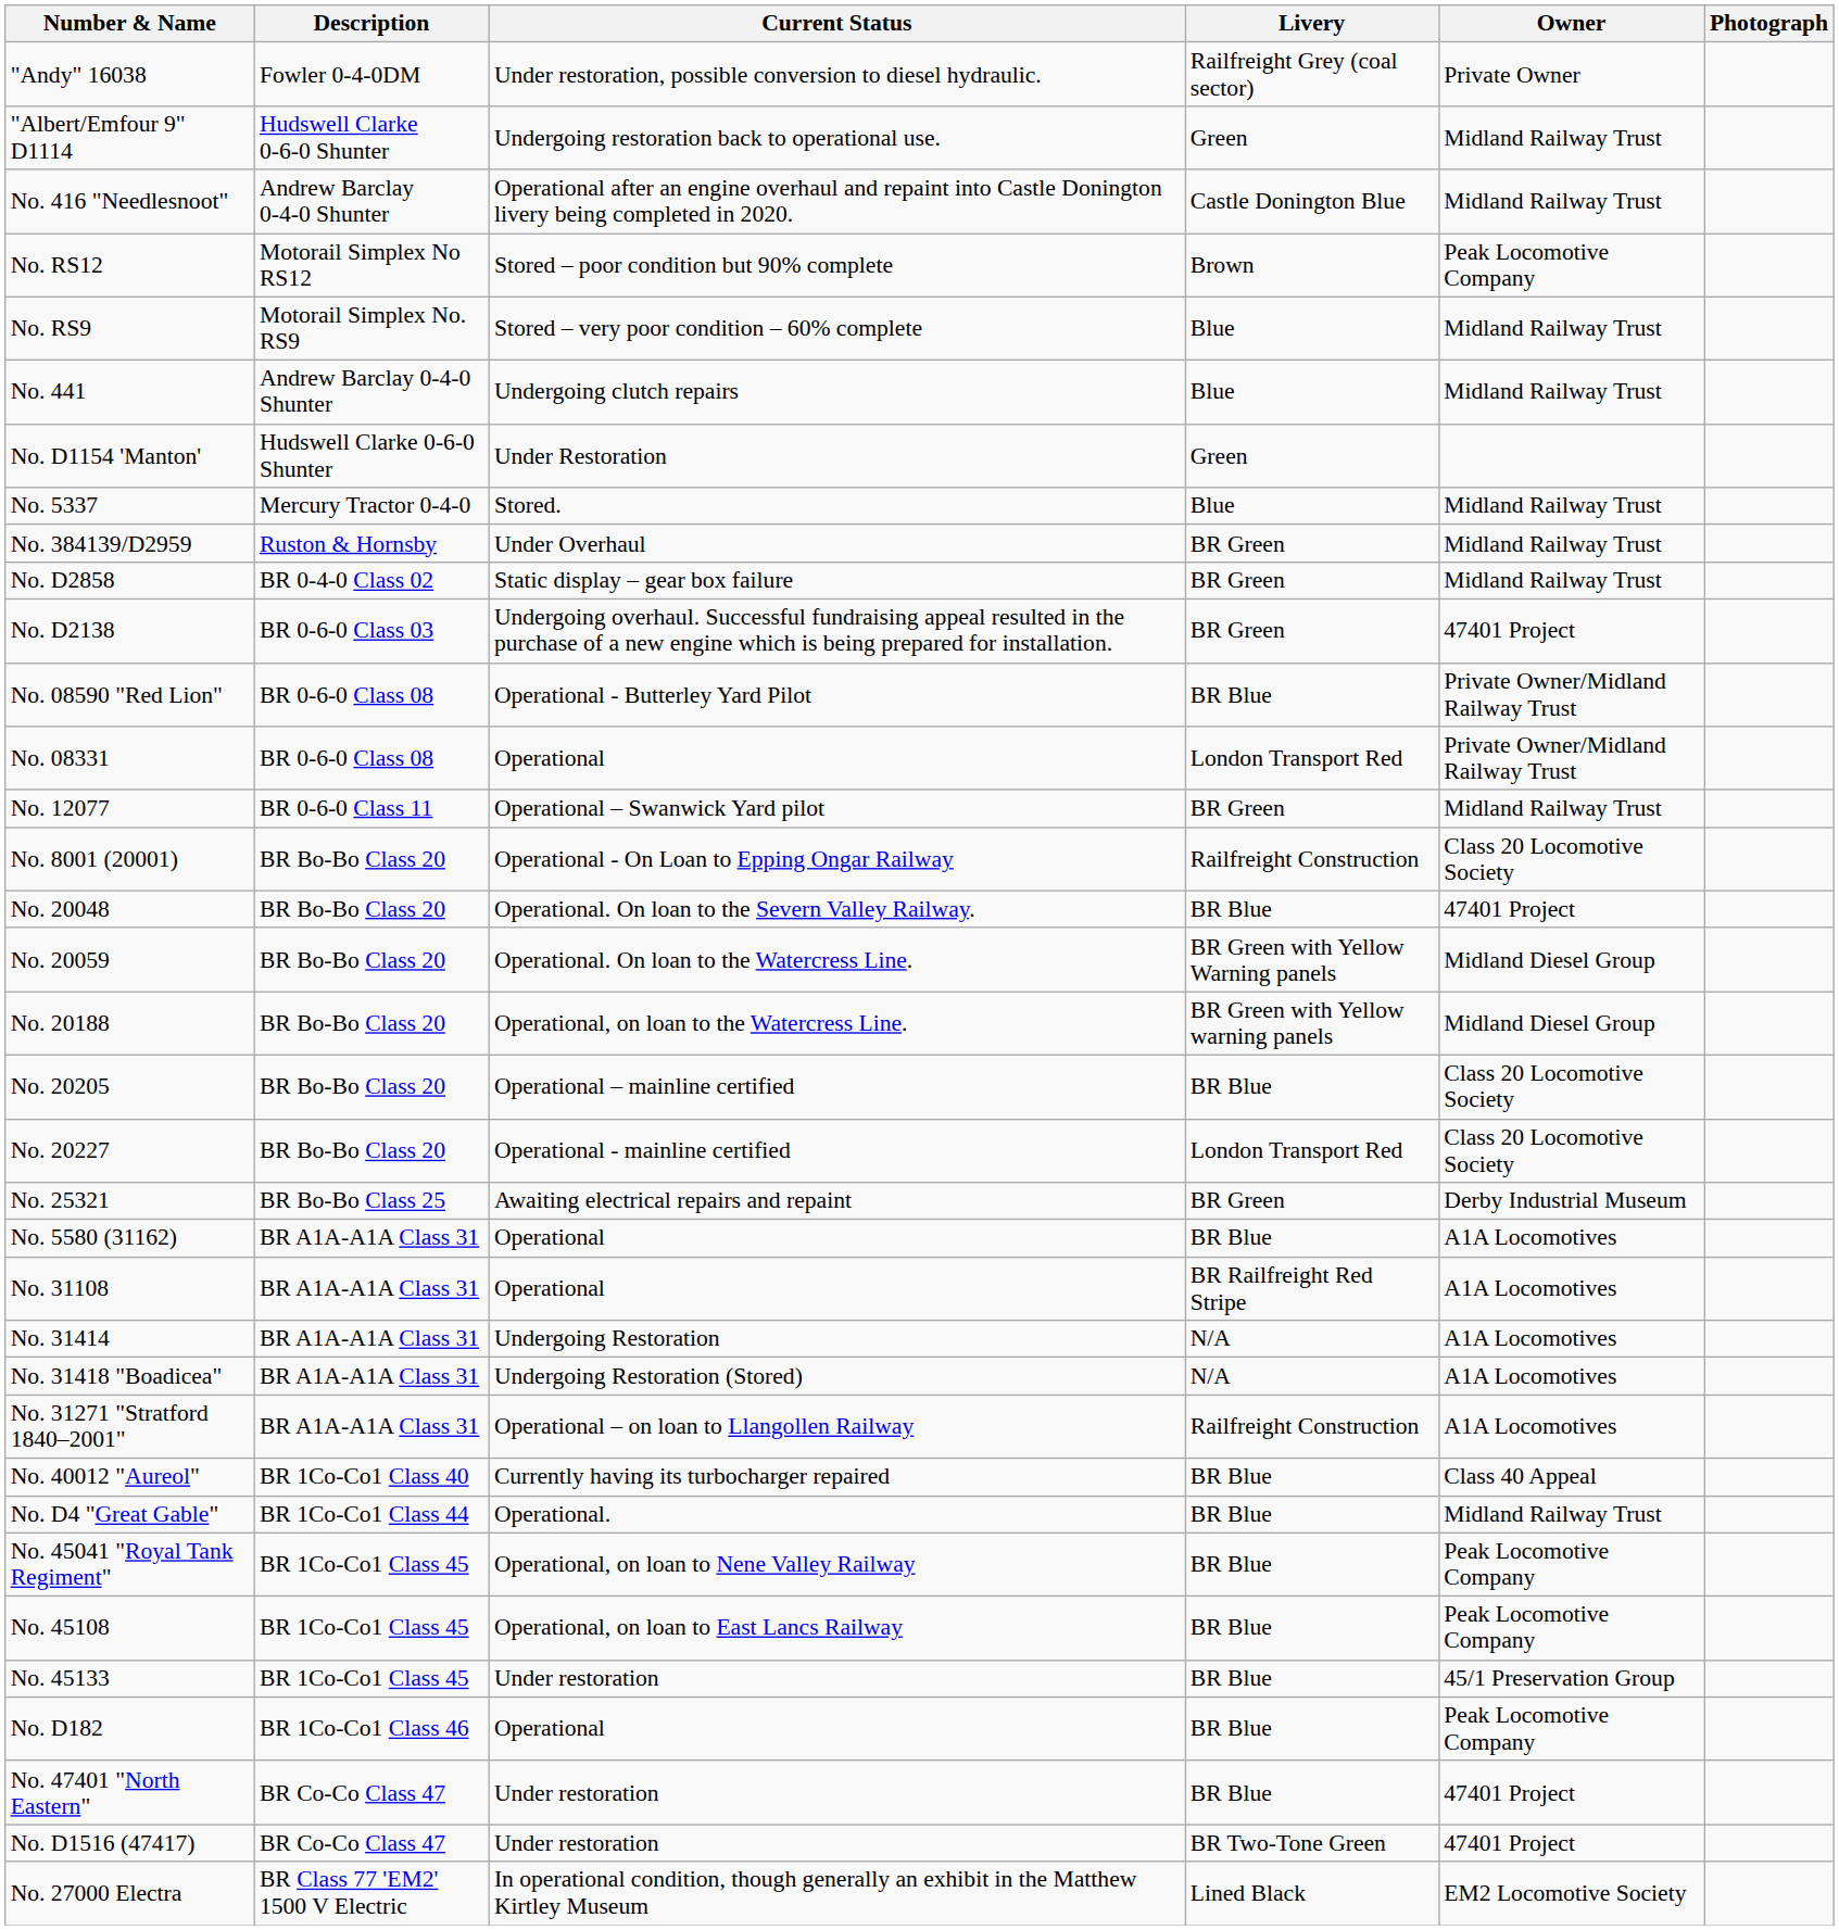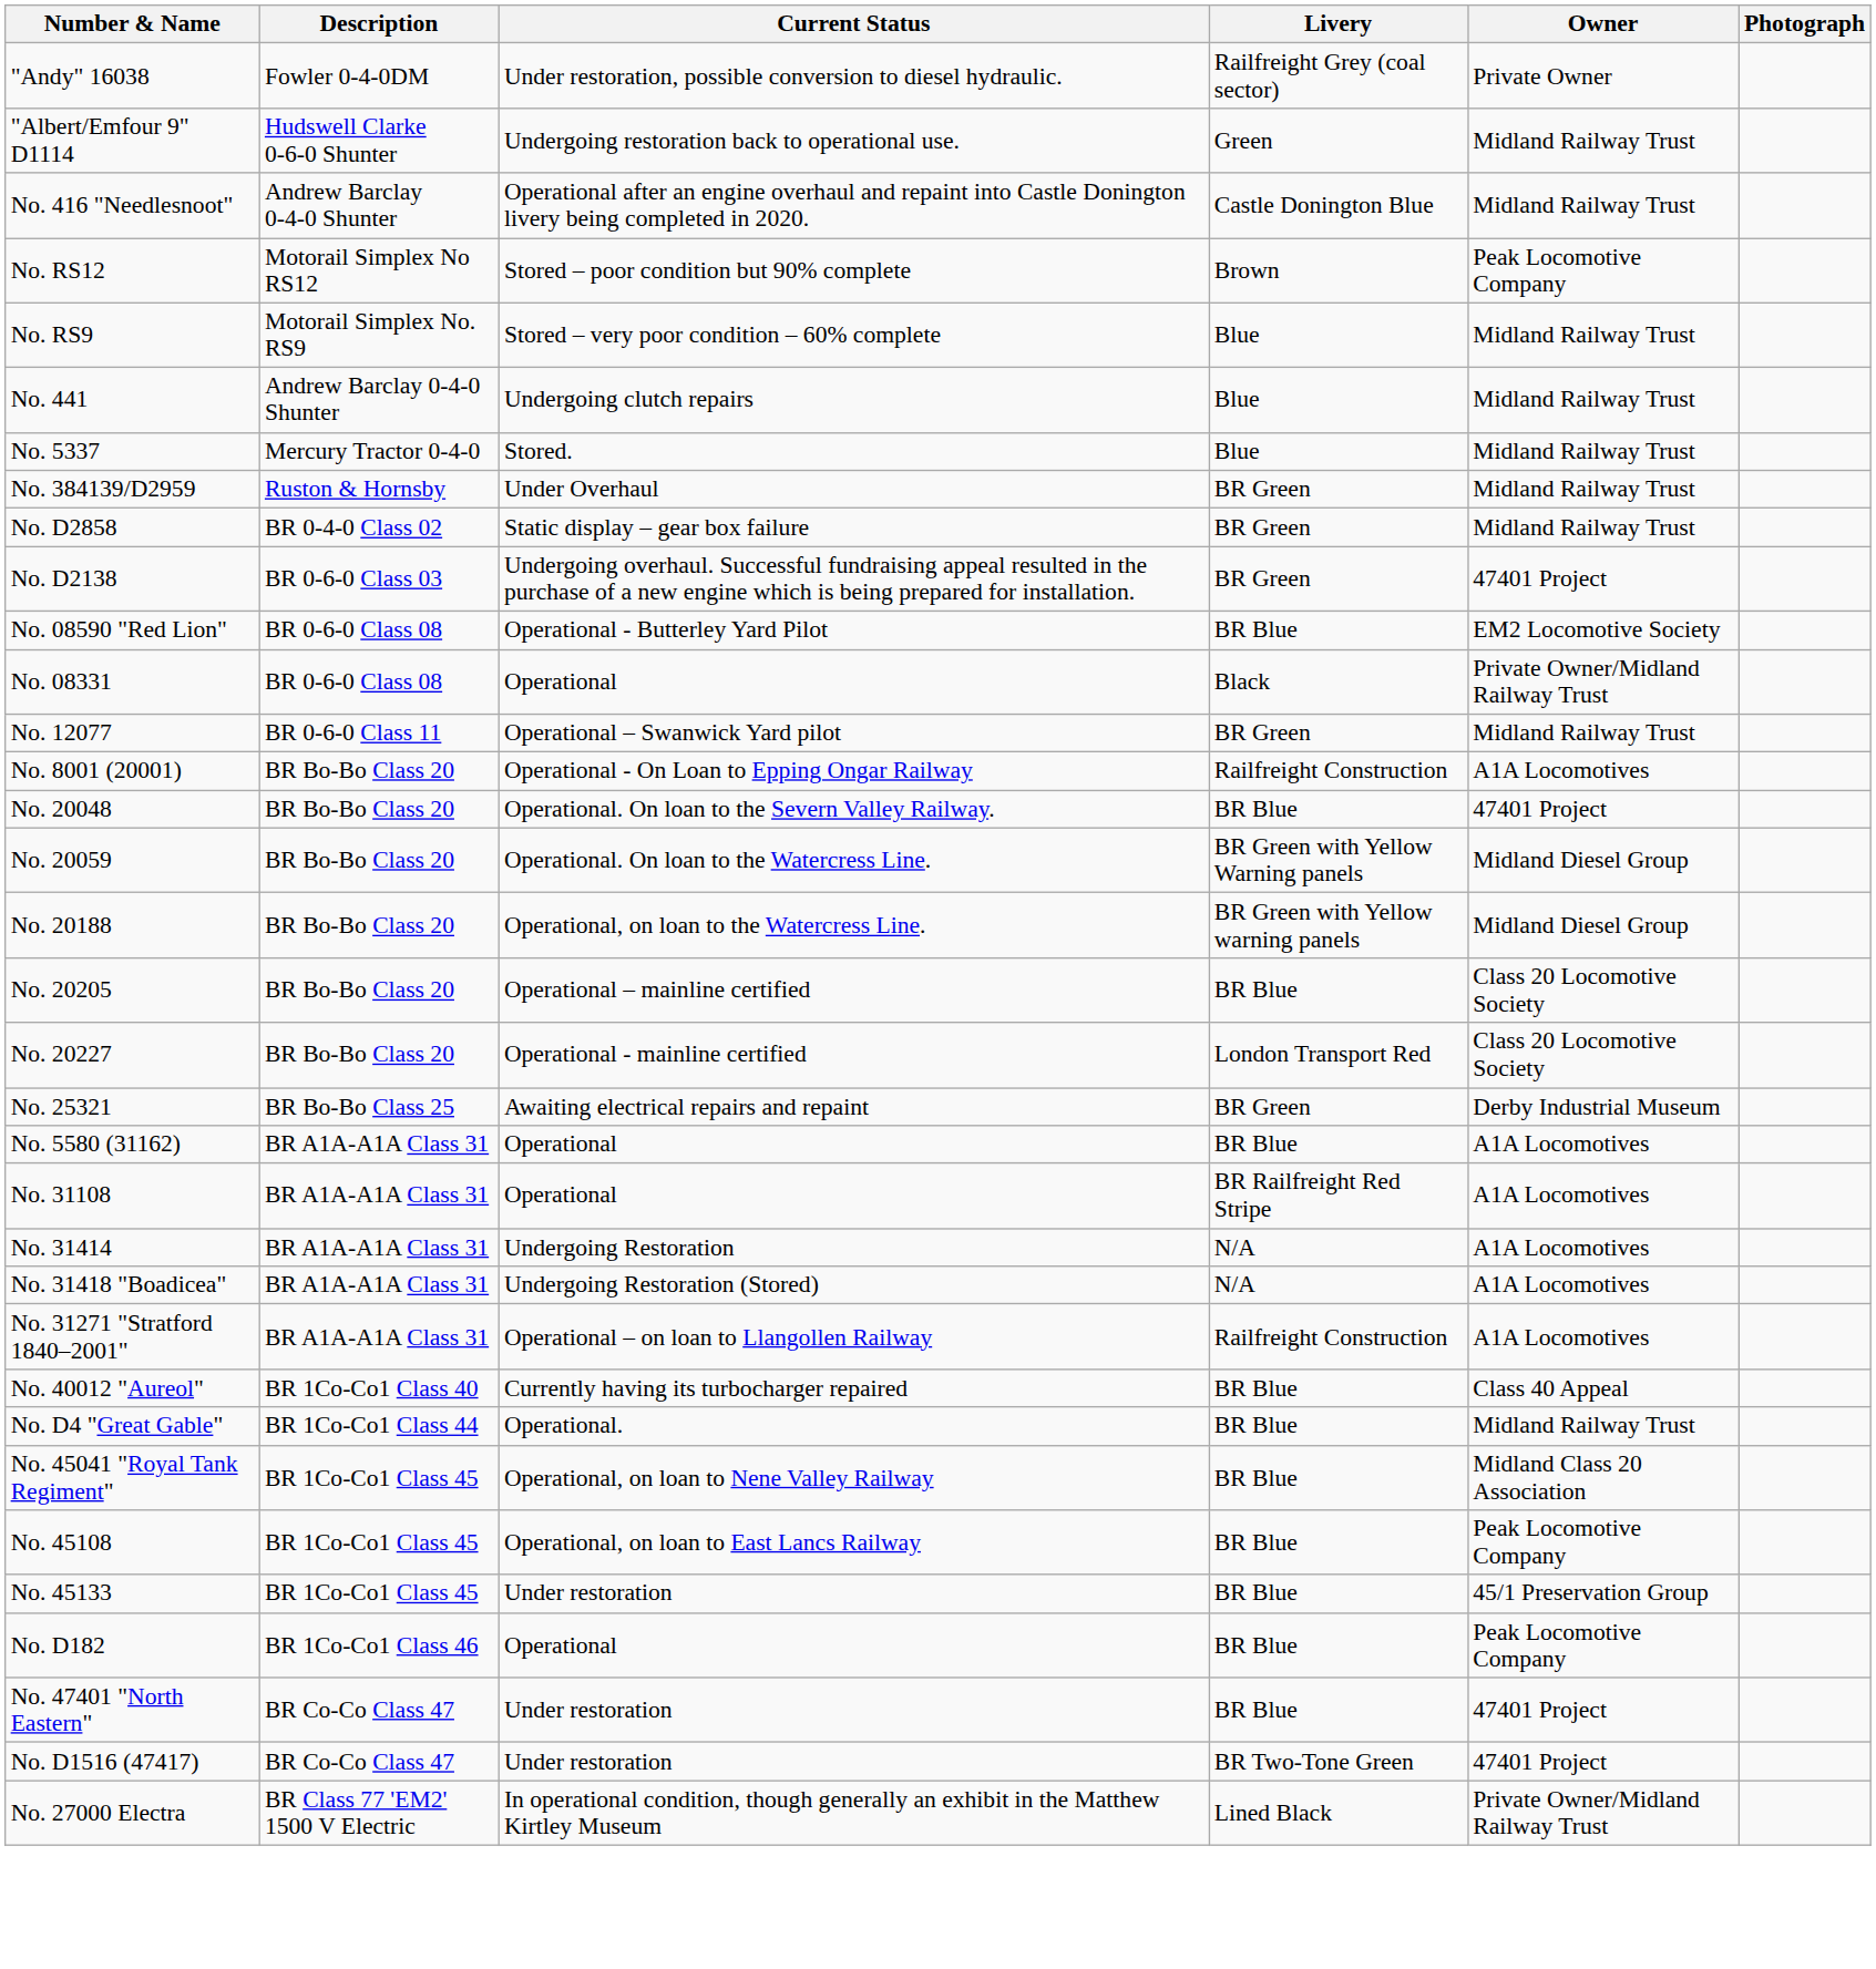- row: No. D1154 'Manton' | Hudswell Clarke 0-6-0 Shunter | Under Restoration | Green
No. 08590 "Red Lion" | Owner: Private Owner/Midland Railway Trust -> EM2 Locomotive Society
No. 08331 | Livery: London Transport Red -> Black
No. 8001 (20001) | Owner: Class 20 Locomotive Society -> A1A Locomotives
No. 45041 "Royal Tank Regiment" | Owner: Peak Locomotive Company -> Midland Class 20 Association
No. 27000 Electra | Owner: EM2 Locomotive Society -> Private Owner/Midland Railway Trust
